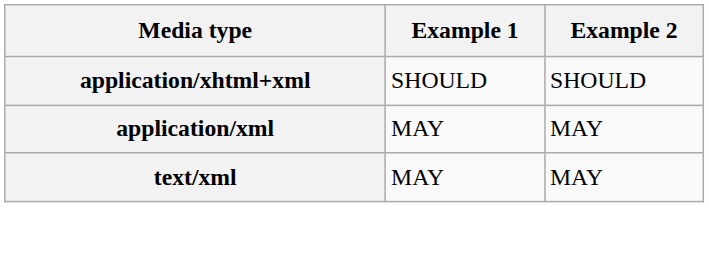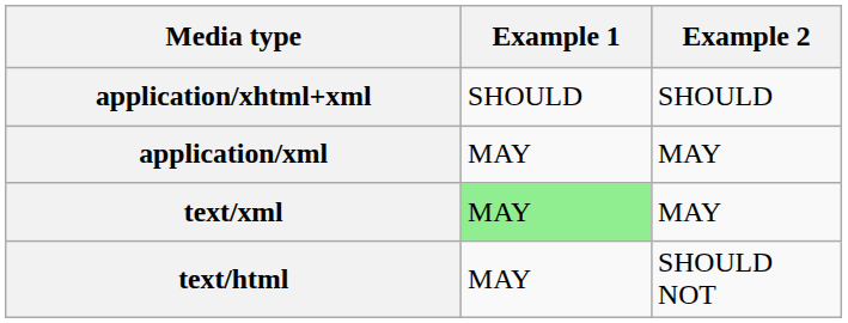text/xml | Example 1: no background -> lightgreen background
+ row: text/html | MAY | SHOULD NOT
